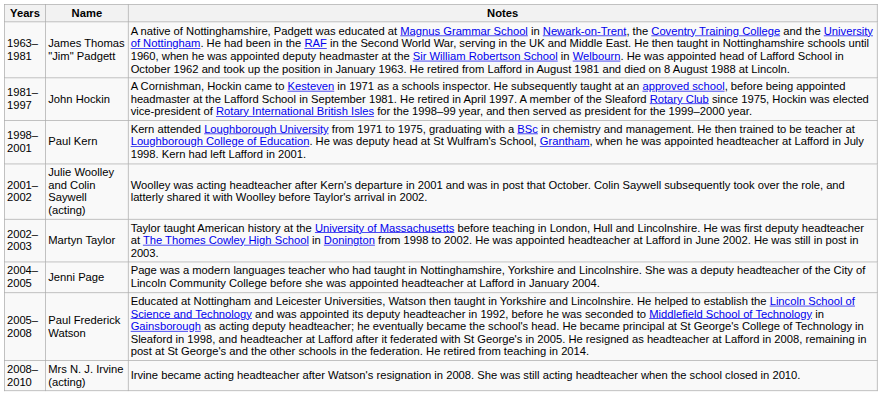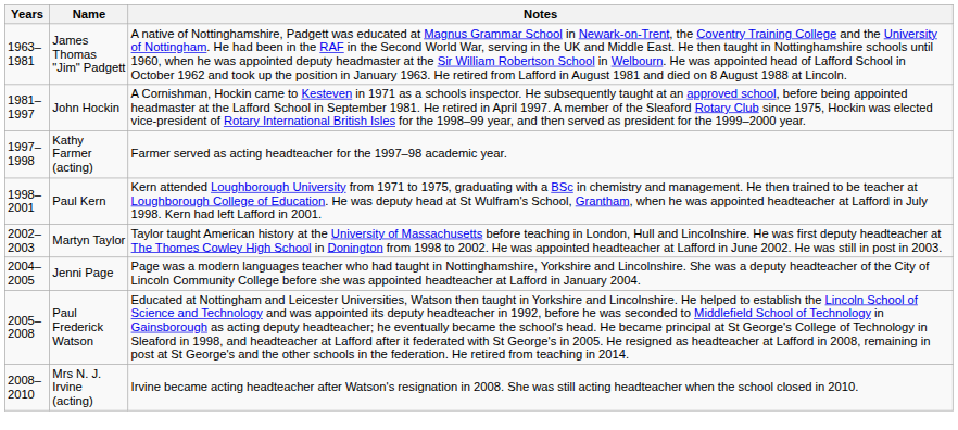+ row: 1997–1998 | Kathy Farmer (acting) | Farmer served as acting headteacher for the 1997–98 academic year.
- row: 2001–2002 | Julie Woolley and Colin Saywell (acting) | Woolley was acting headteacher after Kern's departure in 2001 and was in post that October. Colin Saywell subsequently took over the role, and latterly shared it with Woolley before Taylor's arrival in 2002.
